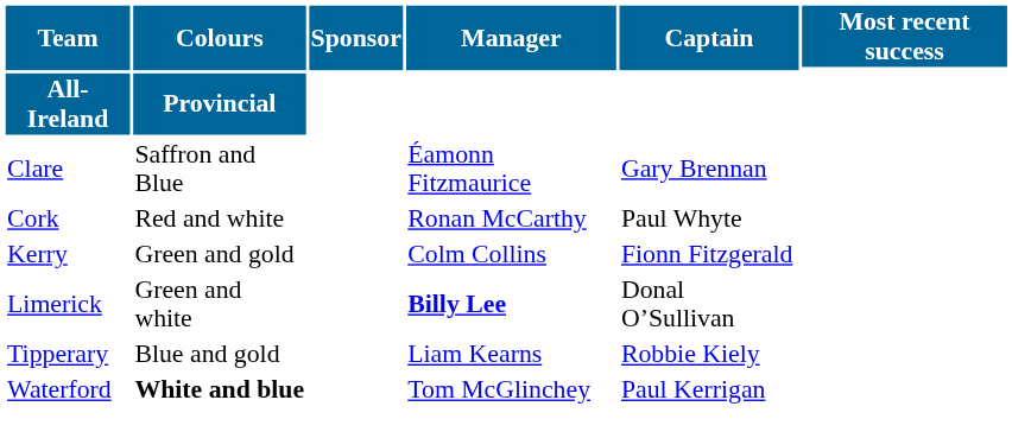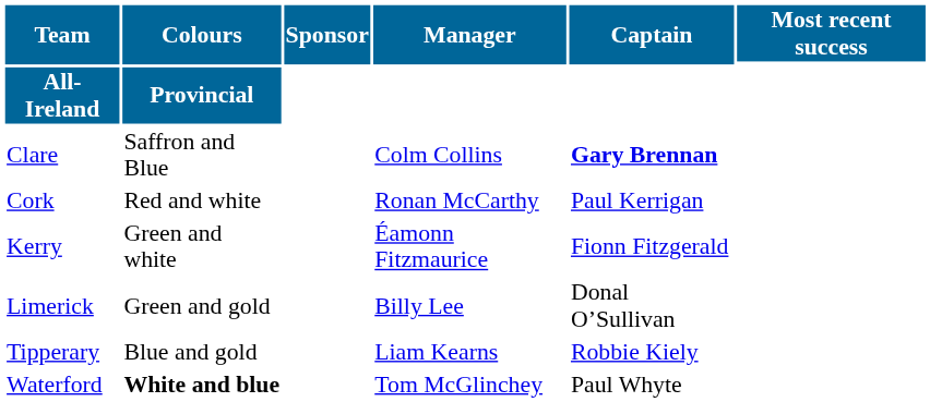Clare | Manager: Éamonn Fitzmaurice -> Colm Collins
Clare | Captain: normal -> bold
Cork | Captain: Paul Whyte -> Paul Kerrigan
Kerry | Colours: Green and gold -> Green and white
Kerry | Manager: Colm Collins -> Éamonn Fitzmaurice
Limerick | Colours: Green and white -> Green and gold
Limerick | Manager: bold -> normal
Waterford | Captain: Paul Kerrigan -> Paul Whyte
